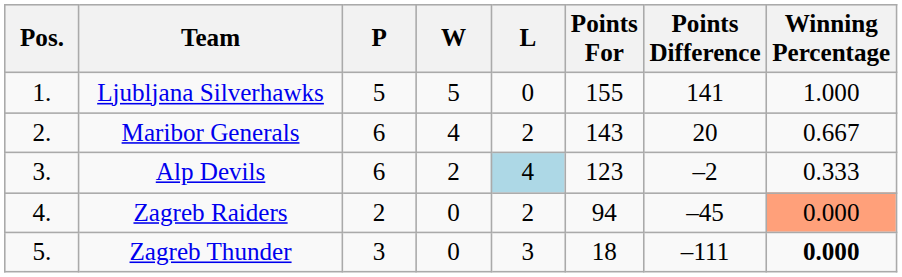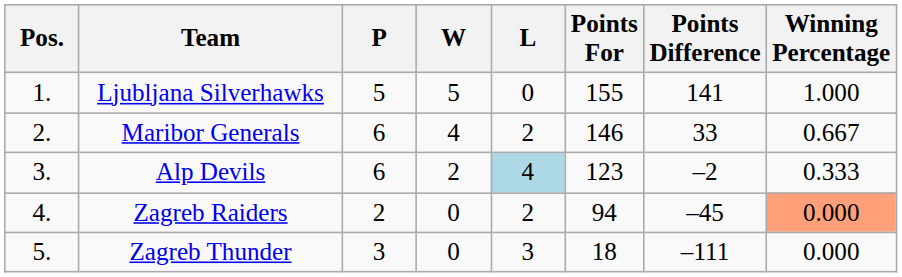Maribor Generals | Points For: 143 -> 146
Maribor Generals | Points Difference: 20 -> 33
Zagreb Thunder | Winning Percentage: bold -> normal
